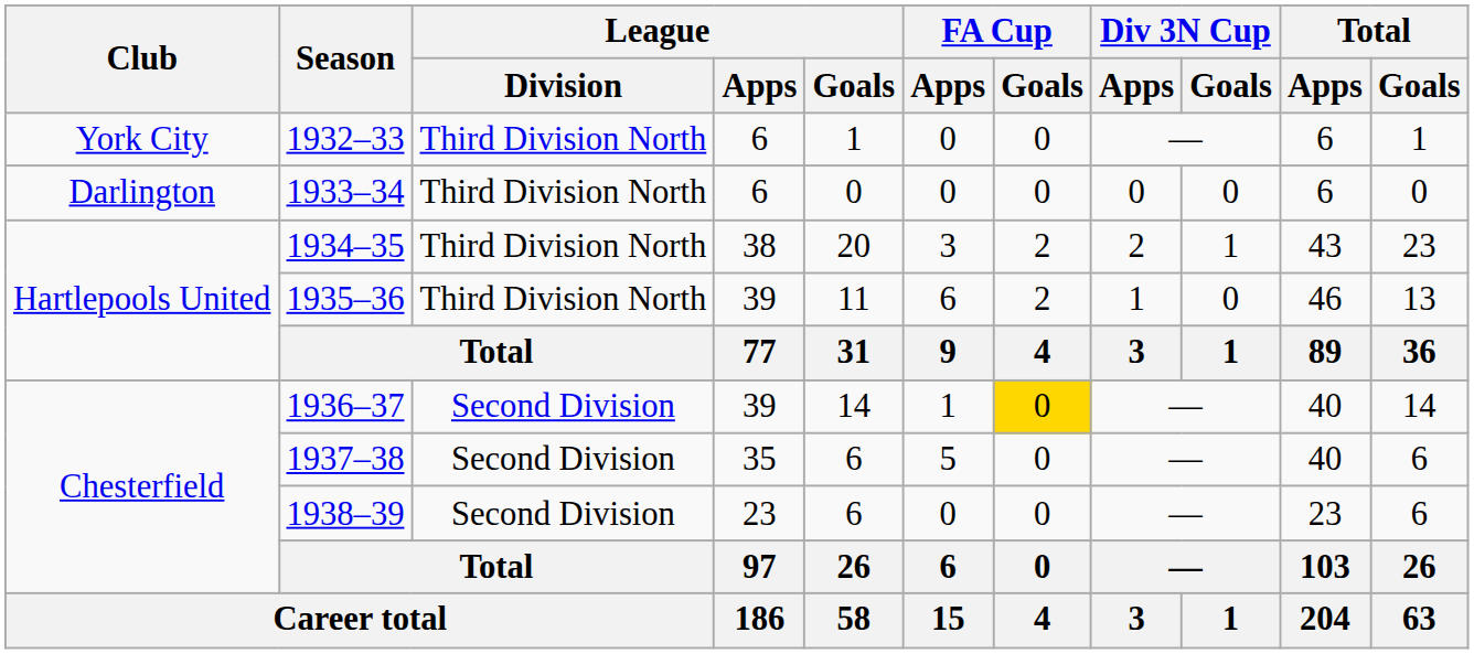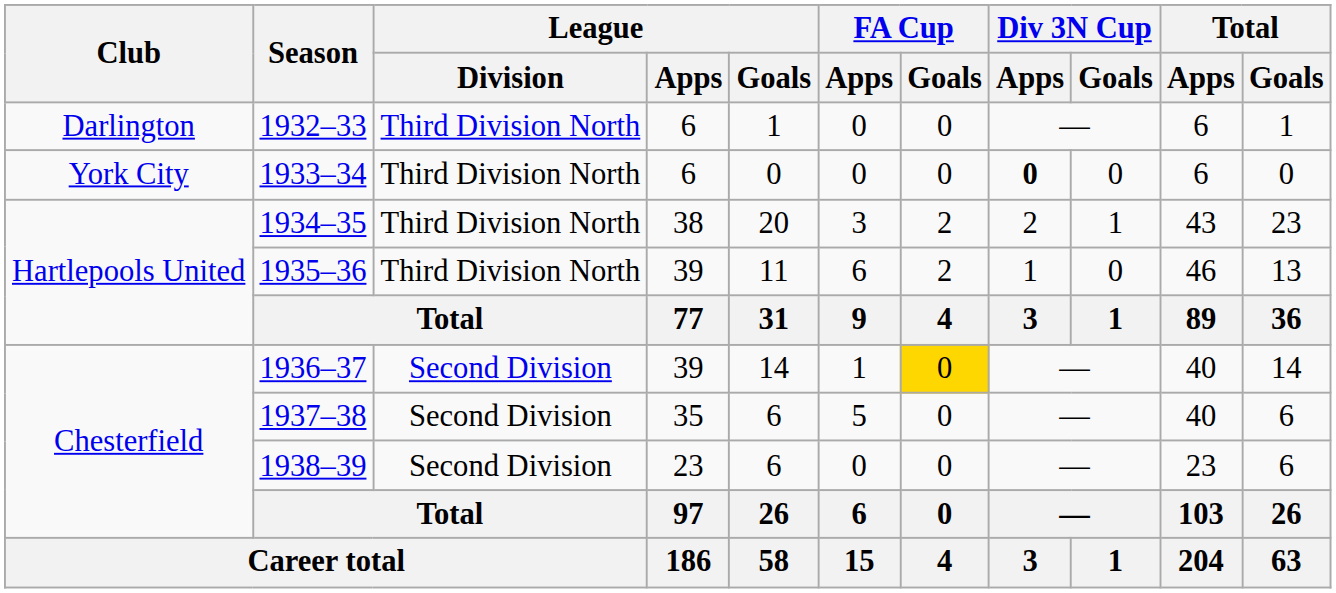1932–33 | Club: York City -> Darlington
1933–34 | Club: Darlington -> York City
1933–34 | Div 3N Cup / Apps: normal -> bold
